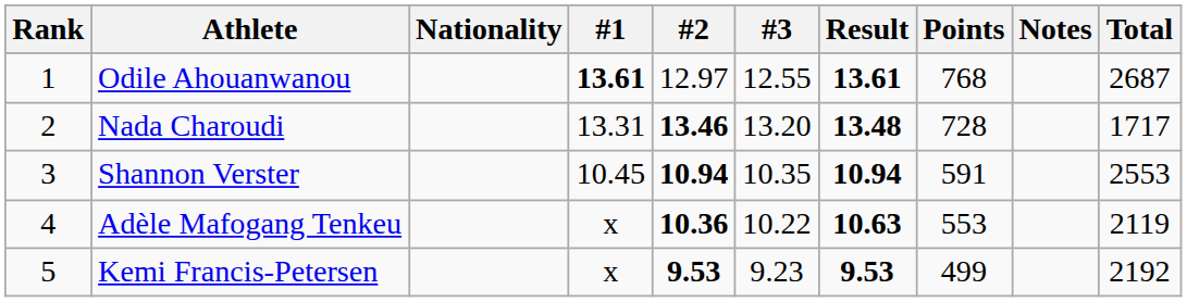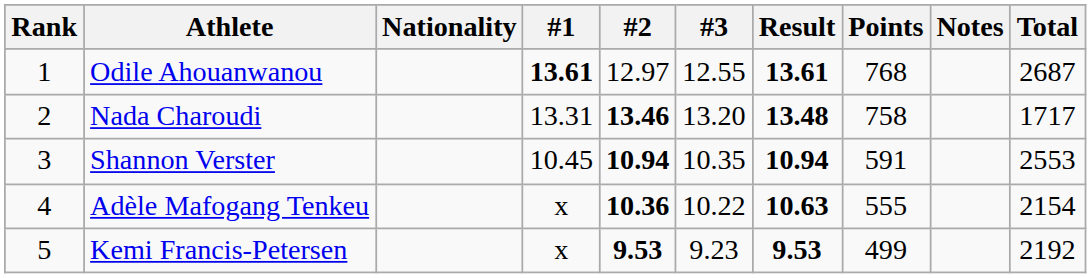Nada Charoudi | Points: 728 -> 758
Adèle Mafogang Tenkeu | Points: 553 -> 555
Adèle Mafogang Tenkeu | Total: 2119 -> 2154
